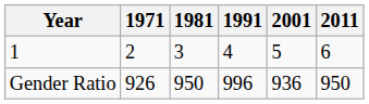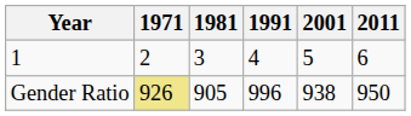Gender Ratio | 1971: no background -> khaki background
Gender Ratio | 1981: 950 -> 905
Gender Ratio | 2001: 936 -> 938
